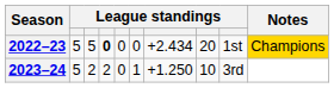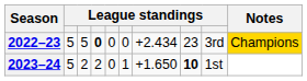2022–23 | column 8: 20 -> 23
2022–23 | column 9: 1st -> 3rd
2023–24 | column 7: +1.250 -> +1.650
2023–24 | column 8: normal -> bold
2023–24 | column 9: 3rd -> 1st
